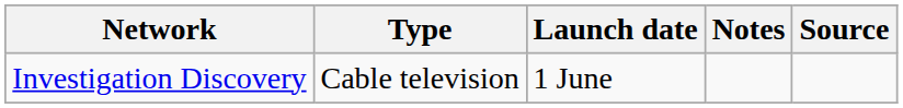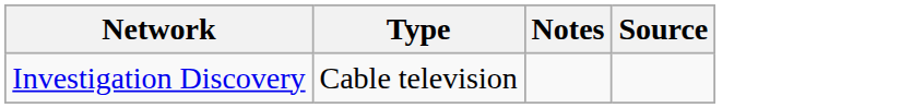- column: Launch date | 1 June
